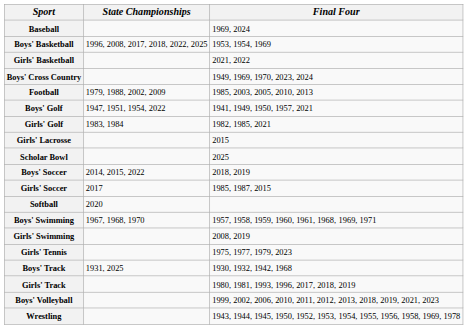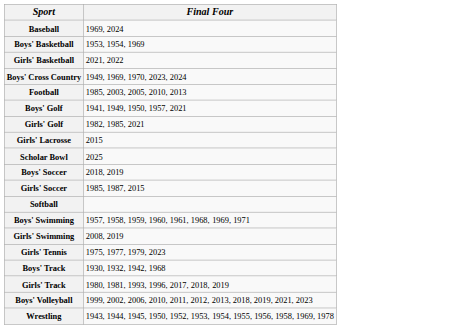- column: State Championships | 1996, 2008, 2017, 2018, 2022, 2025 | 1979, 1988, 2002, 2009 | 1947, 1951, 1954, 2022 | 1983, 1984 | 2014, 2015, 2022 | 2017 | 2020 | 1967, 1968, 1970 | 1931, 2025
